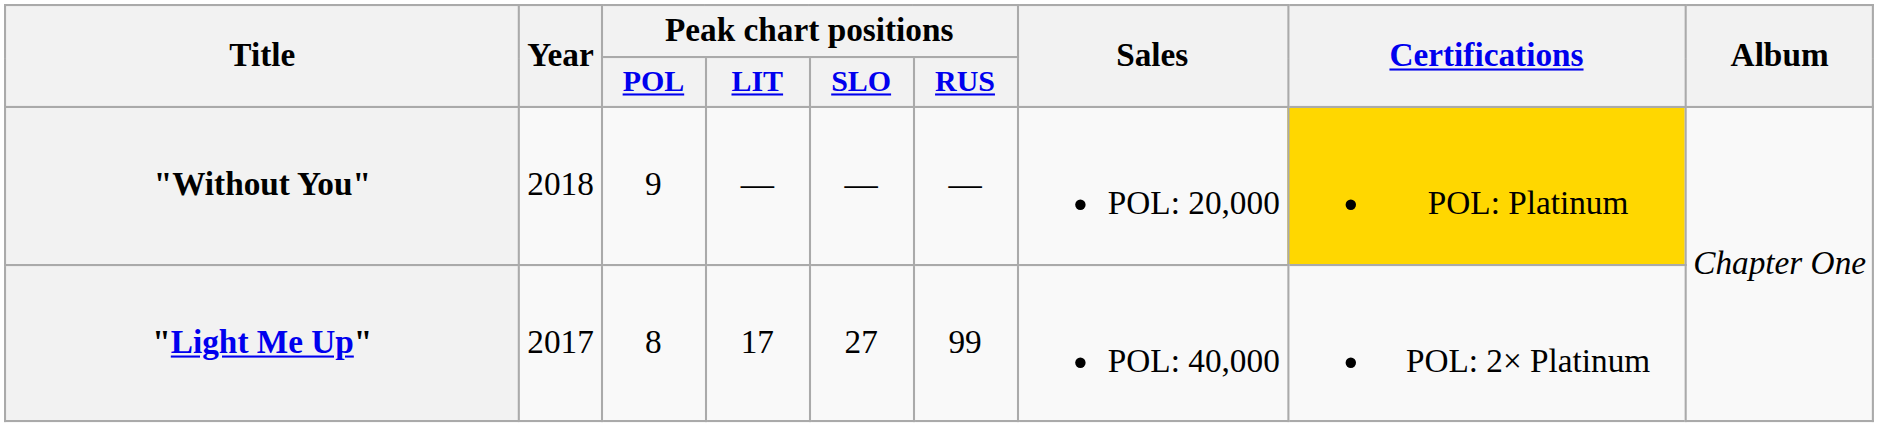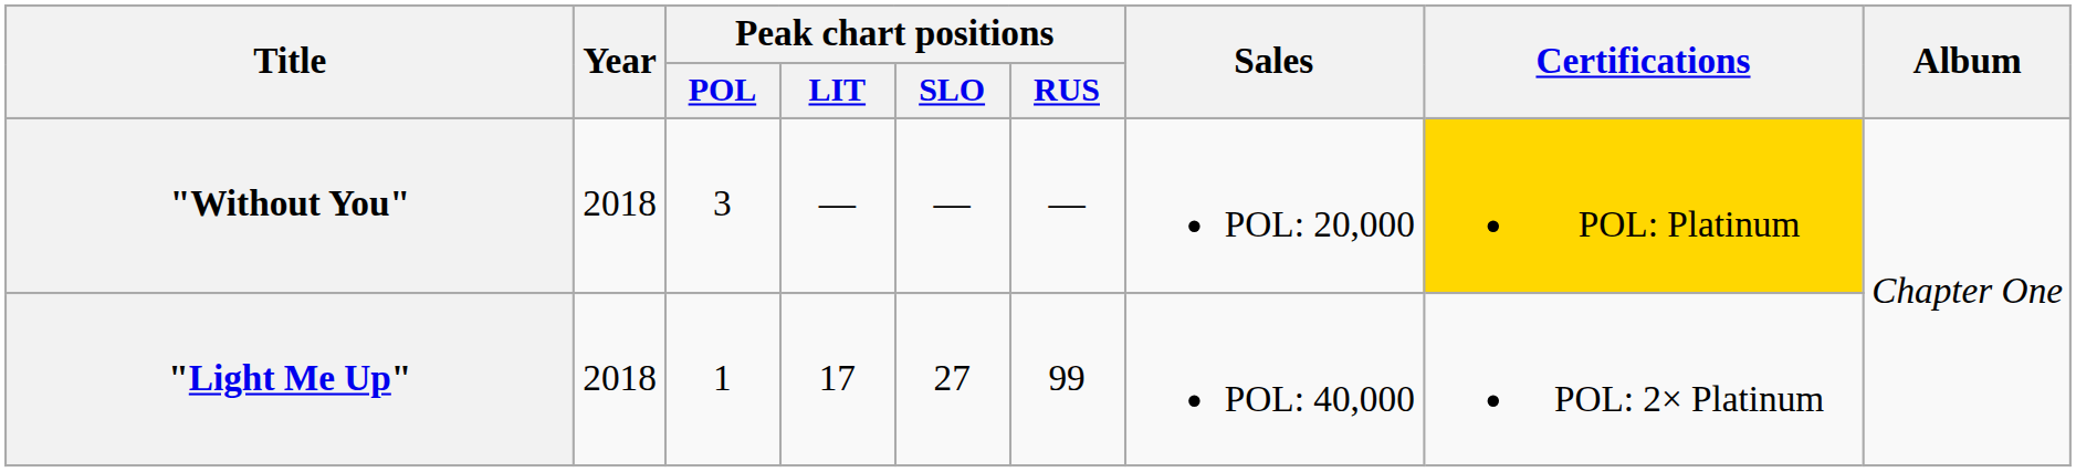"Without You" | Peak chart positions / POL: 9 -> 3
"Light Me Up" | Year: 2017 -> 2018
"Light Me Up" | Peak chart positions / POL: 8 -> 1
